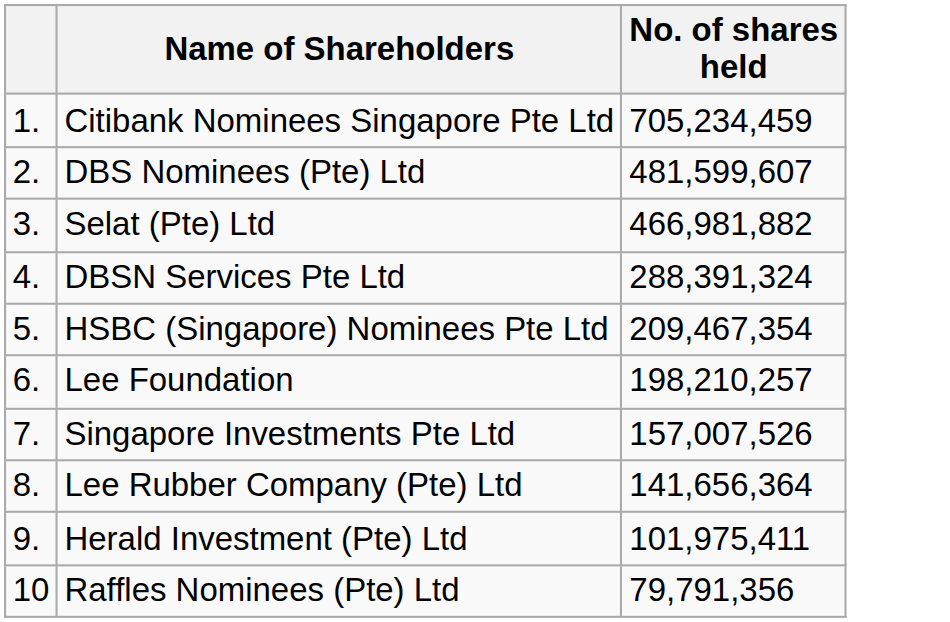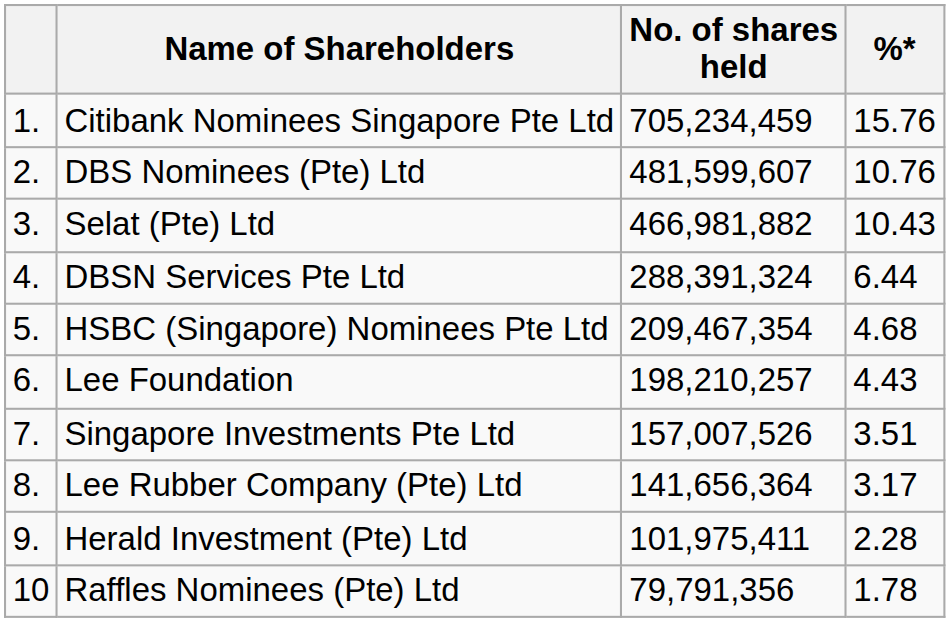+ column: %* | 15.76 | 10.76 | 10.43 | 6.44 | 4.68 | 4.43 | 3.51 | 3.17 | 2.28 | 1.78
